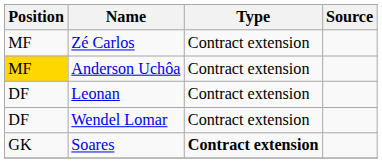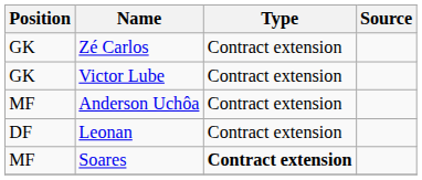Zé Carlos | Position: MF -> GK
+ row: GK | Victor Lube | Contract extension
Anderson Uchôa | Position: gold background -> no background
- row: DF | Wendel Lomar | Contract extension
Soares | Position: GK -> MF
